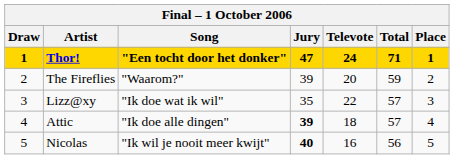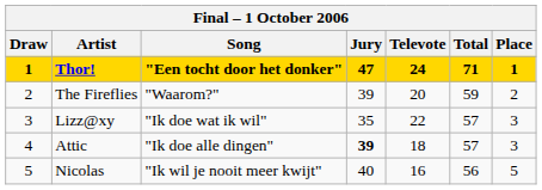Attic | Place: 4 -> 3
Nicolas | Jury: bold -> normal
